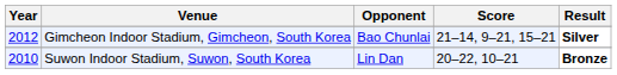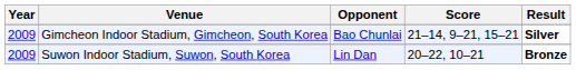Gimcheon Indoor Stadium, Gimcheon, South Korea | Year: 2012 -> 2009
Suwon Indoor Stadium, Suwon, South Korea | Year: 2010 -> 2009
